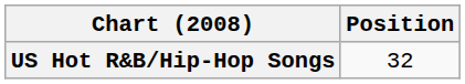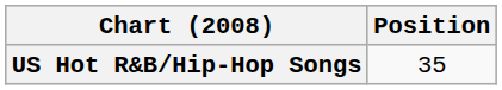US Hot R&B/Hip-Hop Songs | Position: 32 -> 35
